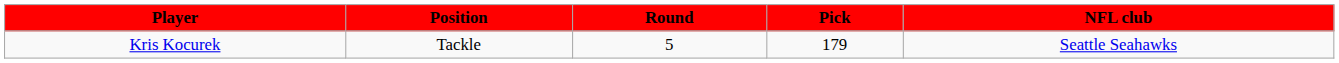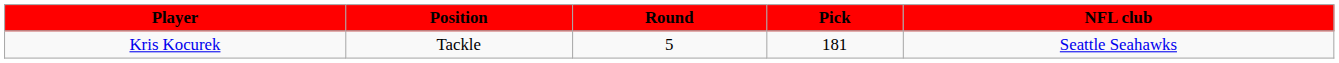Kris Kocurek | Pick: 179 -> 181
